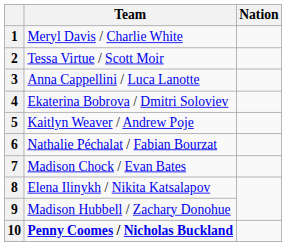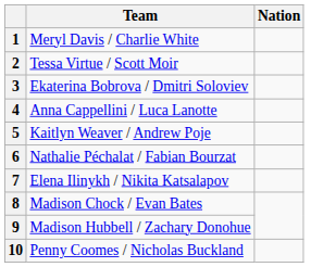3 | Team: Anna Cappellini / Luca Lanotte -> Ekaterina Bobrova / Dmitri Soloviev
4 | Team: Ekaterina Bobrova / Dmitri Soloviev -> Anna Cappellini / Luca Lanotte
7 | Team: Madison Chock / Evan Bates -> Elena Ilinykh / Nikita Katsalapov
8 | Team: Elena Ilinykh / Nikita Katsalapov -> Madison Chock / Evan Bates
10 | Team: bold -> normal
